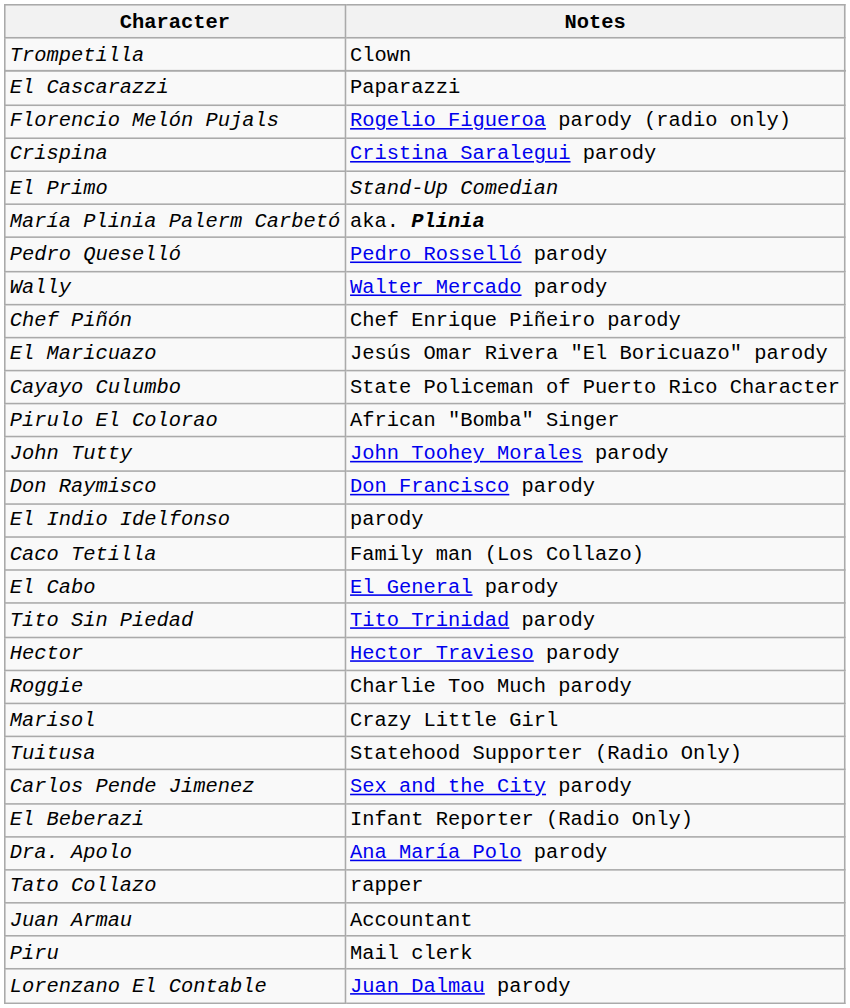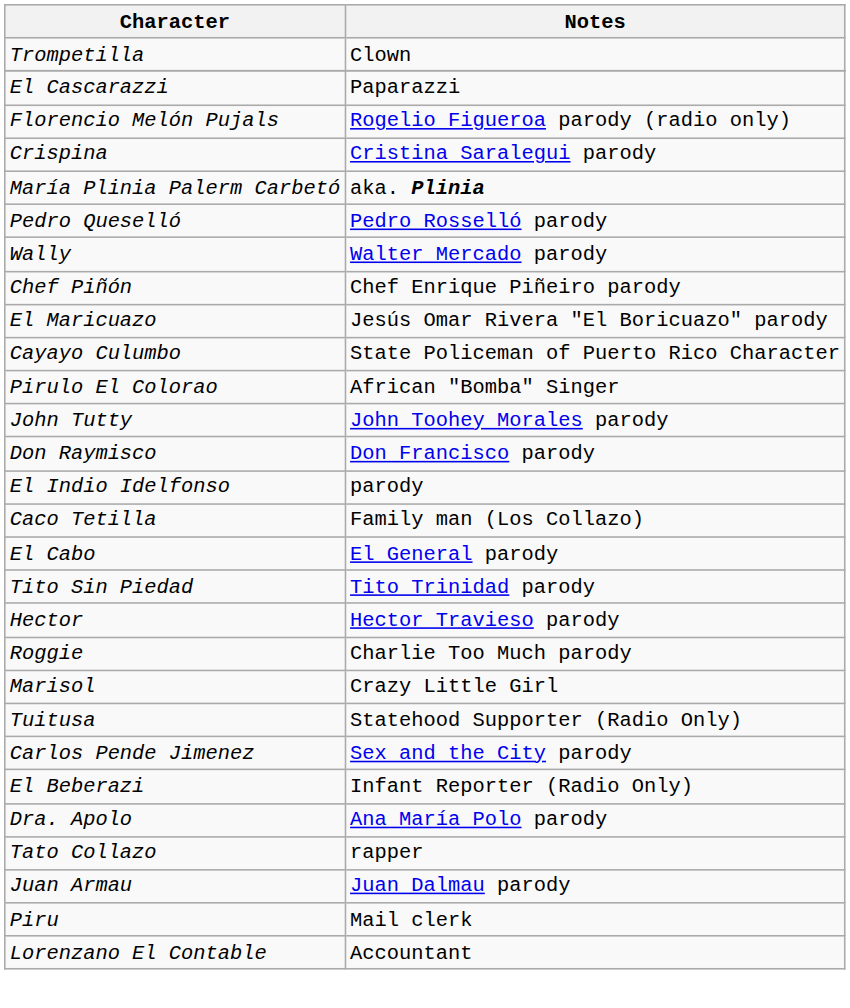- row: El Primo | Stand-Up Comedian
Juan Armau | Notes: Accountant -> Juan Dalmau parody
Lorenzano El Contable | Notes: Juan Dalmau parody -> Accountant
